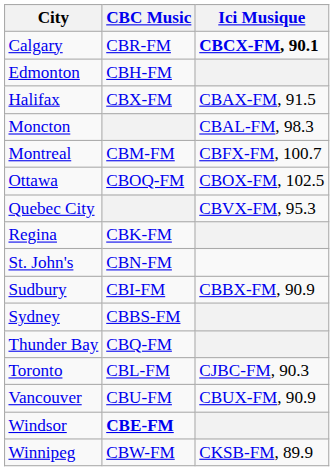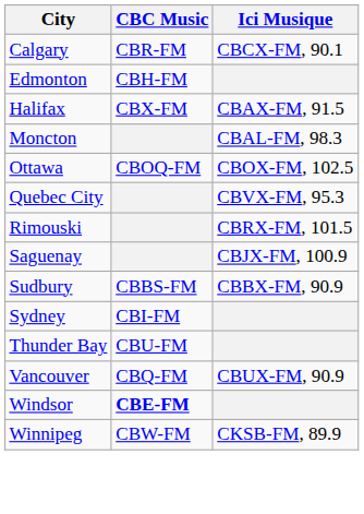Calgary | Ici Musique: bold -> normal
- row: Montreal | CBM-FM | CBFX-FM, 100.7
- row: Regina | CBK-FM
+ row: Rimouski | CBRX-FM, 101.5
+ row: Saguenay | CBJX-FM, 100.9
- row: St. John's | CBN-FM
Sudbury | CBC Music: CBI-FM -> CBBS-FM
Sydney | CBC Music: CBBS-FM -> CBI-FM
Thunder Bay | CBC Music: CBQ-FM -> CBU-FM
- row: Toronto | CBL-FM | CJBC-FM, 90.3
Vancouver | CBC Music: CBU-FM -> CBQ-FM
